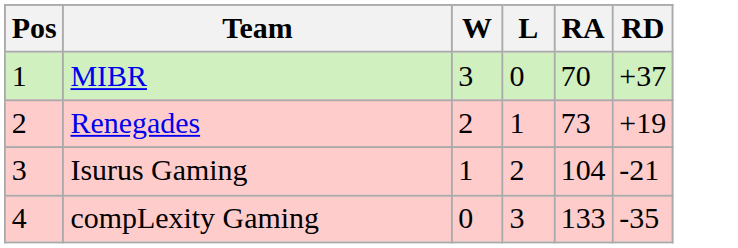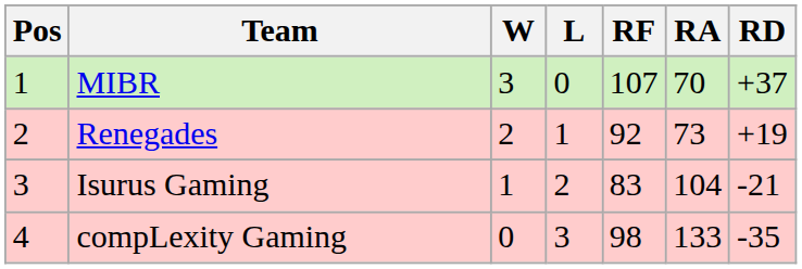+ column: RF | 107 | 92 | 83 | 98
